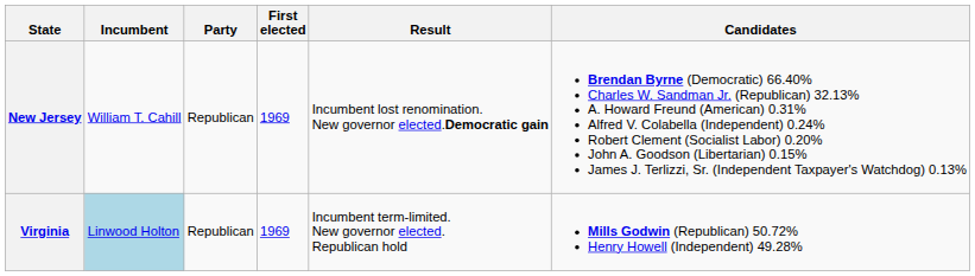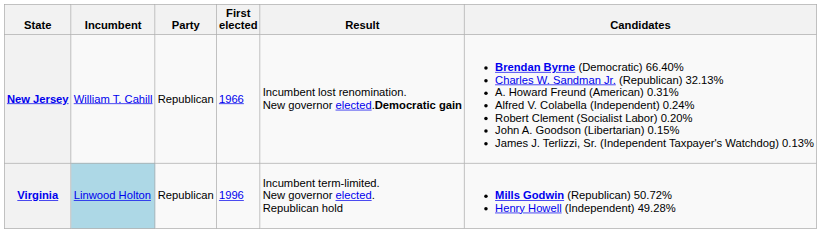New Jersey | First elected: 1969 -> 1966
Virginia | First elected: 1969 -> 1996
